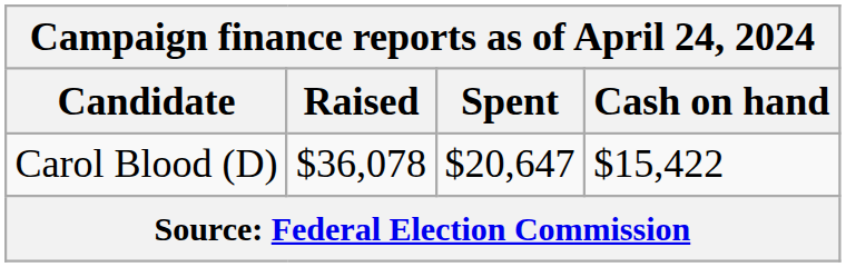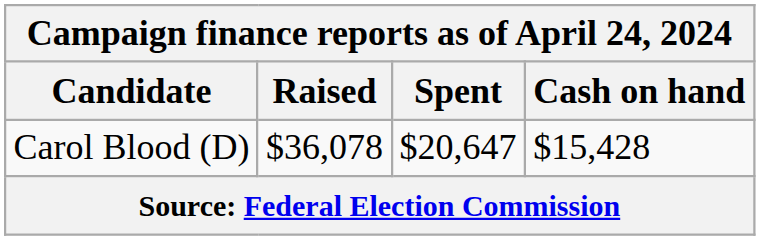Carol Blood (D) | Cash on hand: $15,422 -> $15,428
